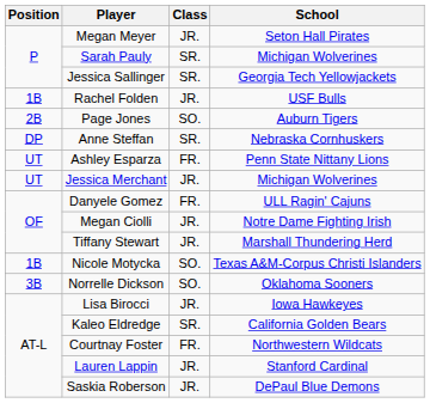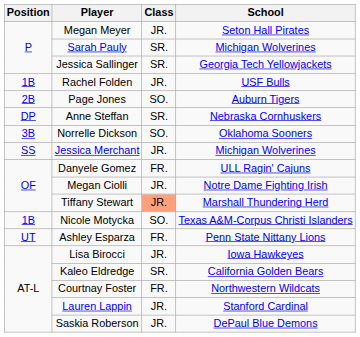rows swapped: Norrelle Dickson <-> Ashley Esparza
Jessica Merchant | Position: UT -> SS
Tiffany Stewart | Class: no background -> lightsalmon background
